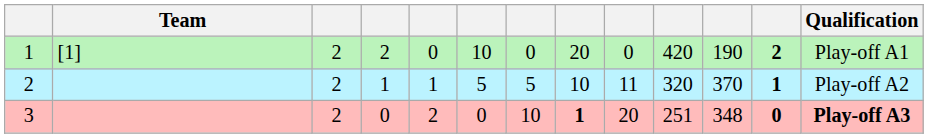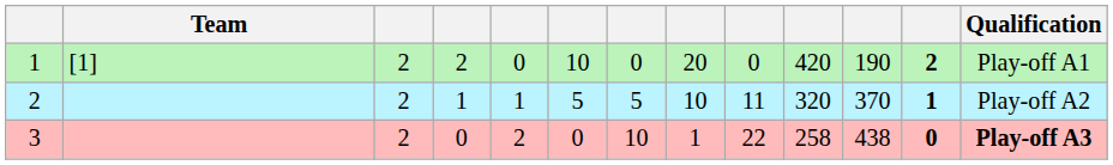3 | column 8: bold -> normal
3 | column 9: 20 -> 22
3 | column 10: 251 -> 258
3 | column 11: 348 -> 438
